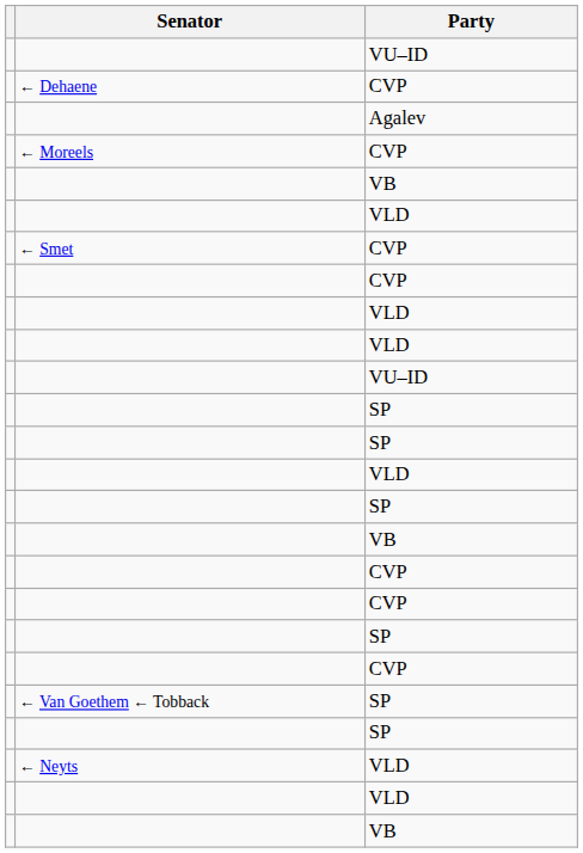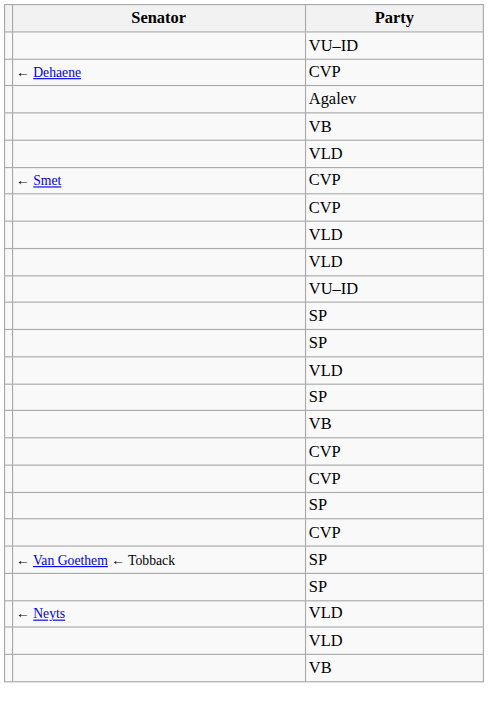- row: ← Moreels | CVP
